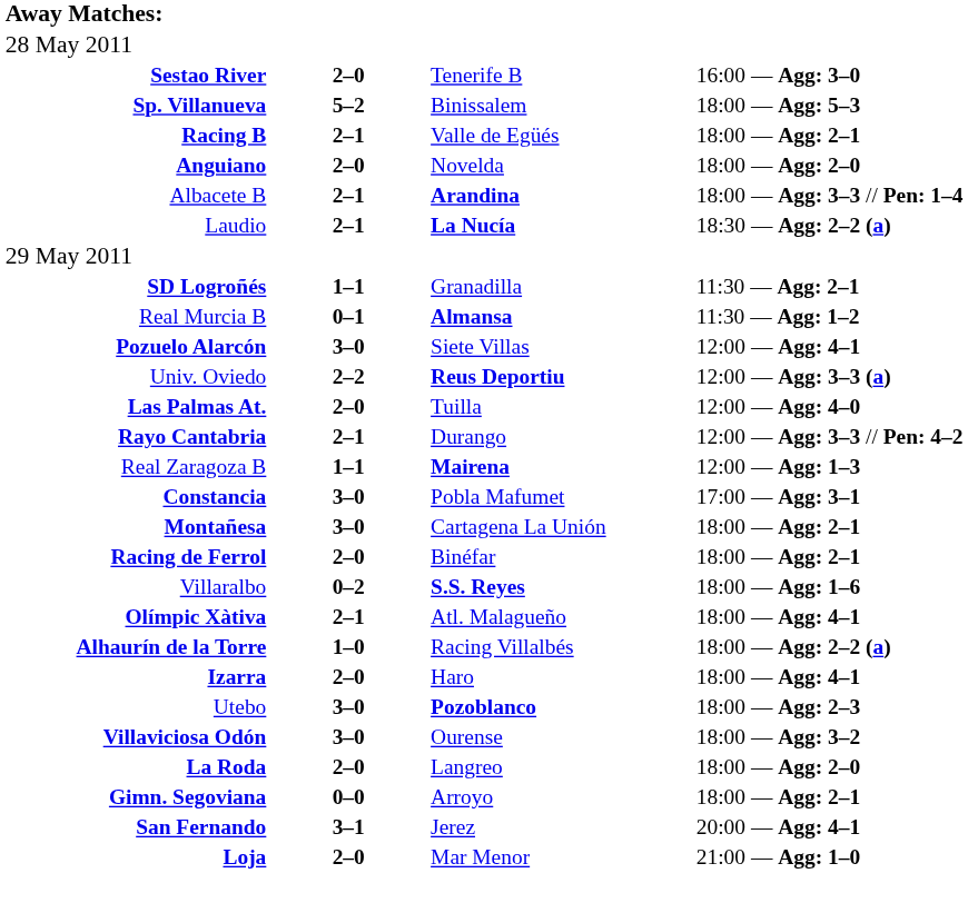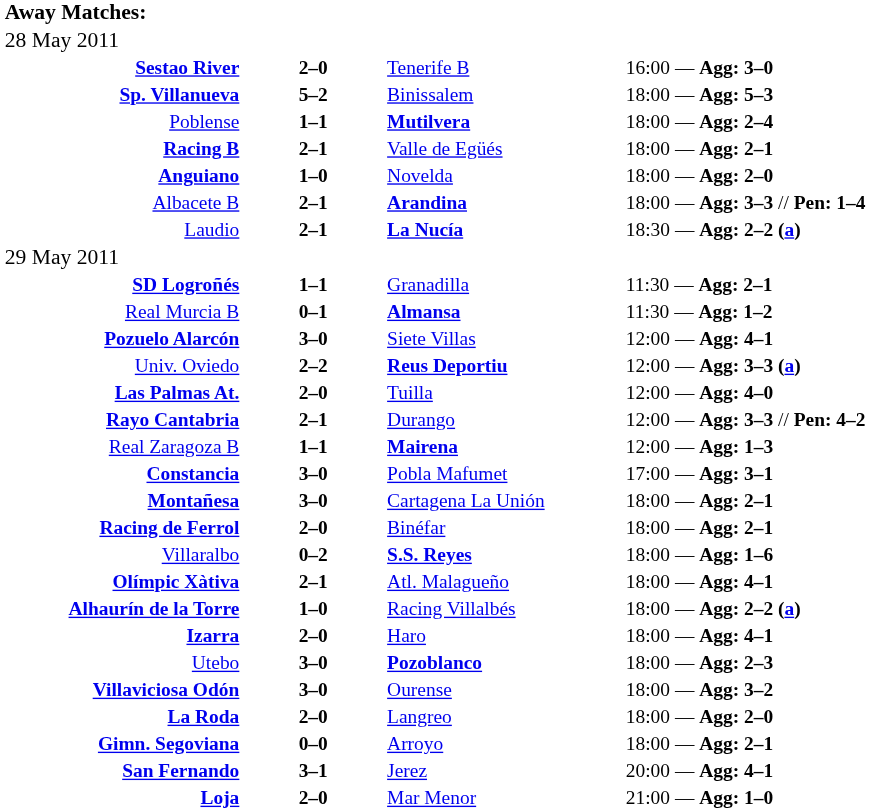+ row: Poblense | 1–1 | Mutilvera | 18:00 — Agg: 2–4
Anguiano | column 2: 2–0 -> 1–0
